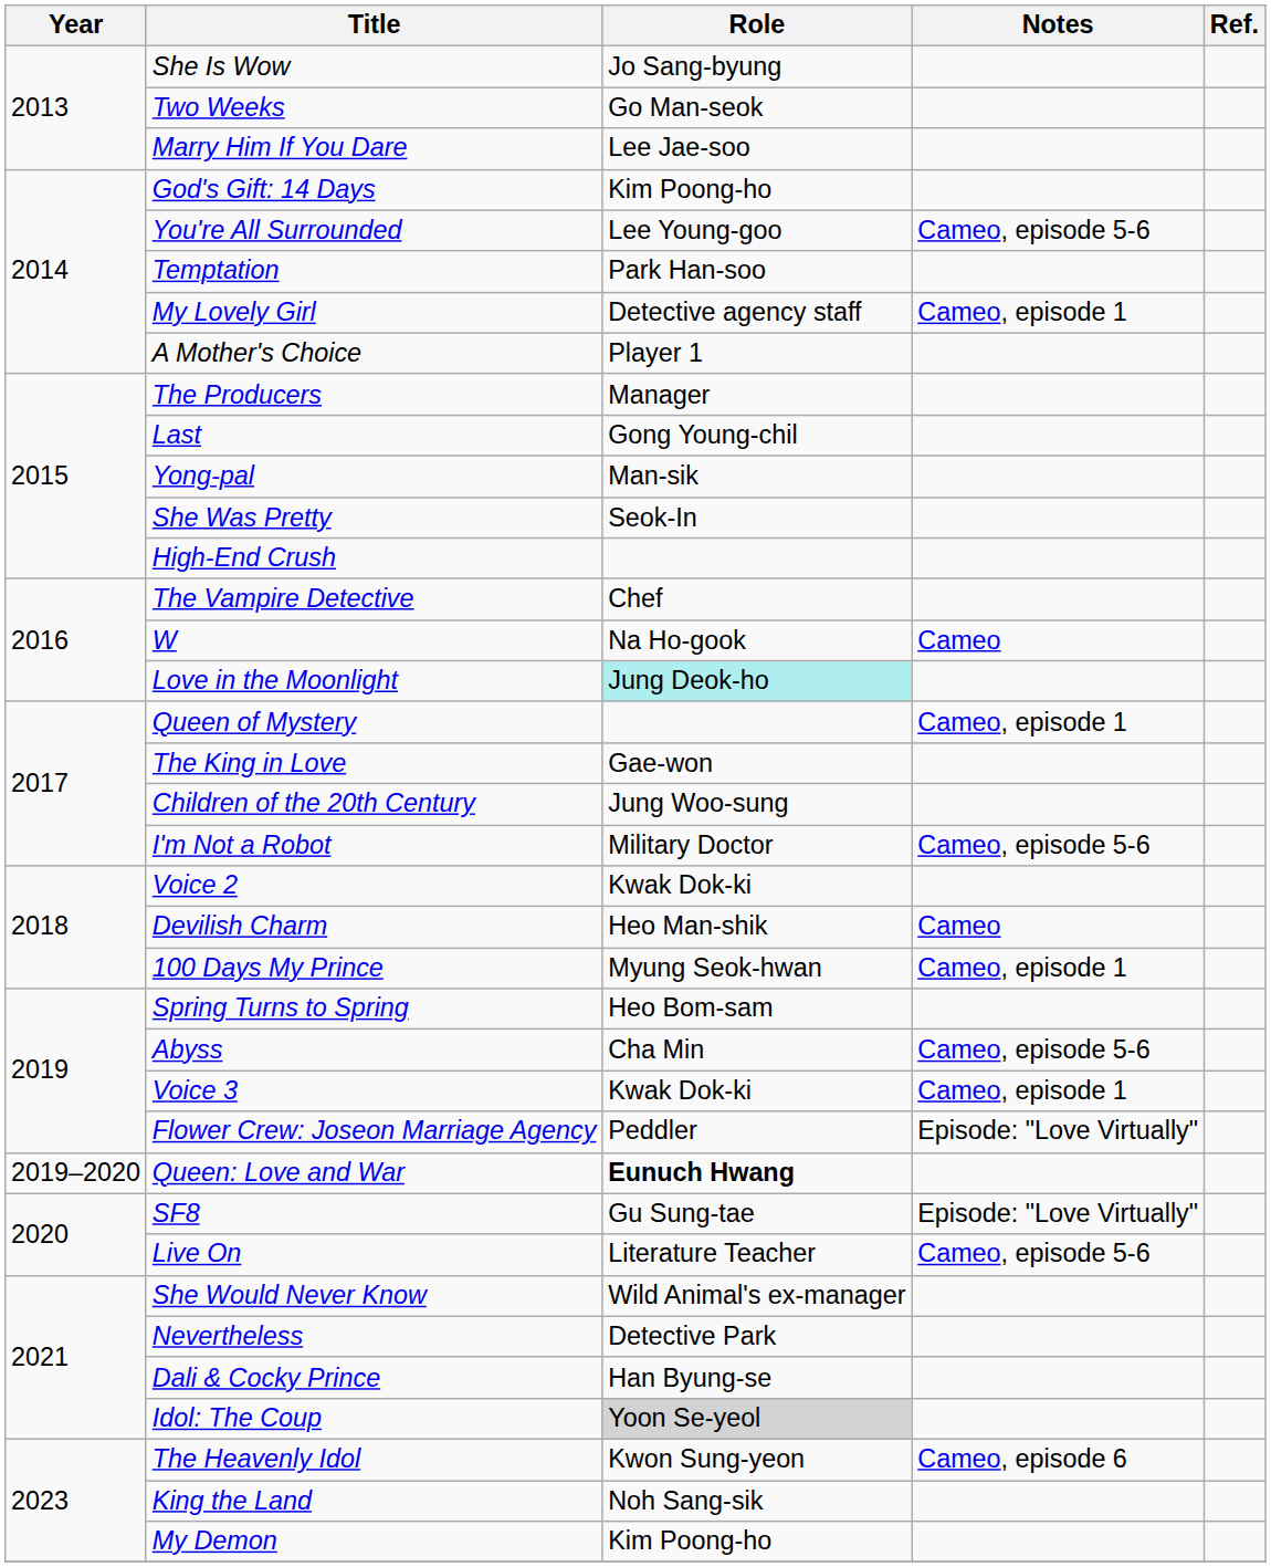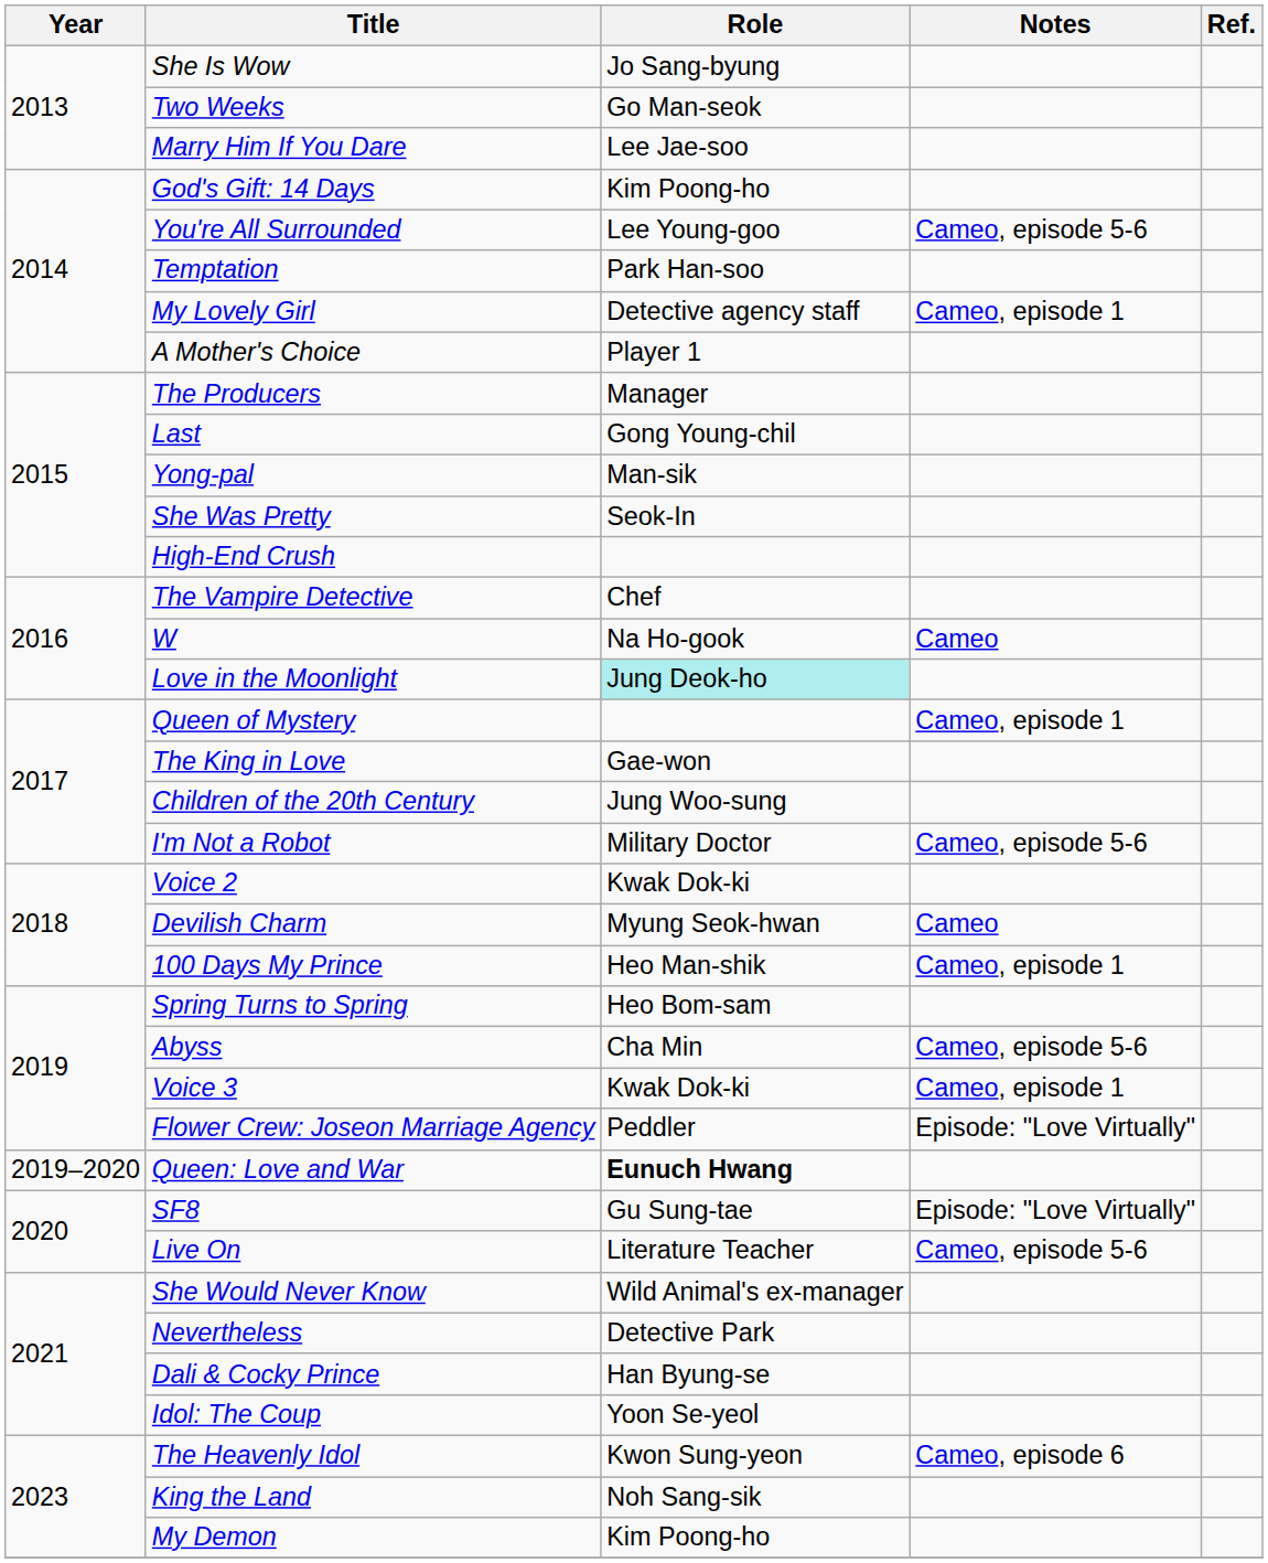Devilish Charm | Role: Heo Man-shik -> Myung Seok-hwan
100 Days My Prince | Role: Myung Seok-hwan -> Heo Man-shik
Idol: The Coup | Role: lightgrey background -> no background
